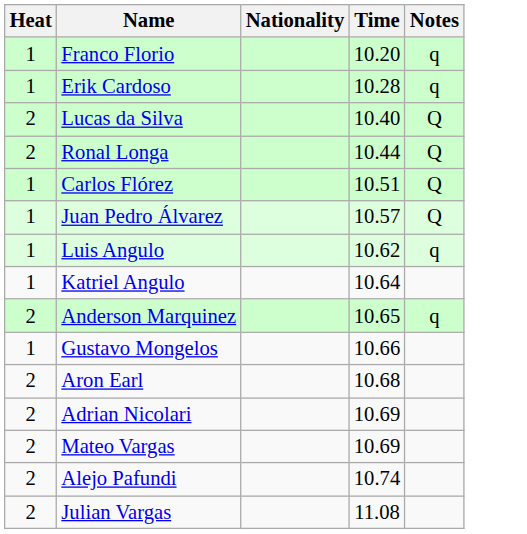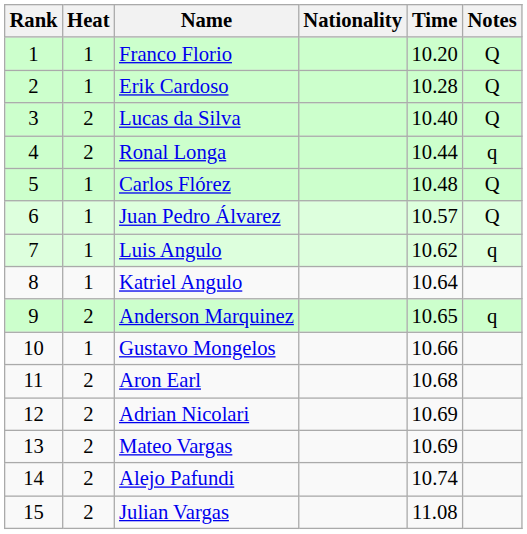+ column: Rank | 1 | 2 | 3 | 4 | 5 | 6 | 7 | 8 | 9 | 10 | 11 | 12 | 13 | 14 | 15
Franco Florio | Notes: q -> Q
Erik Cardoso | Notes: q -> Q
Ronal Longa | Notes: Q -> q
Carlos Flórez | Time: 10.51 -> 10.48
